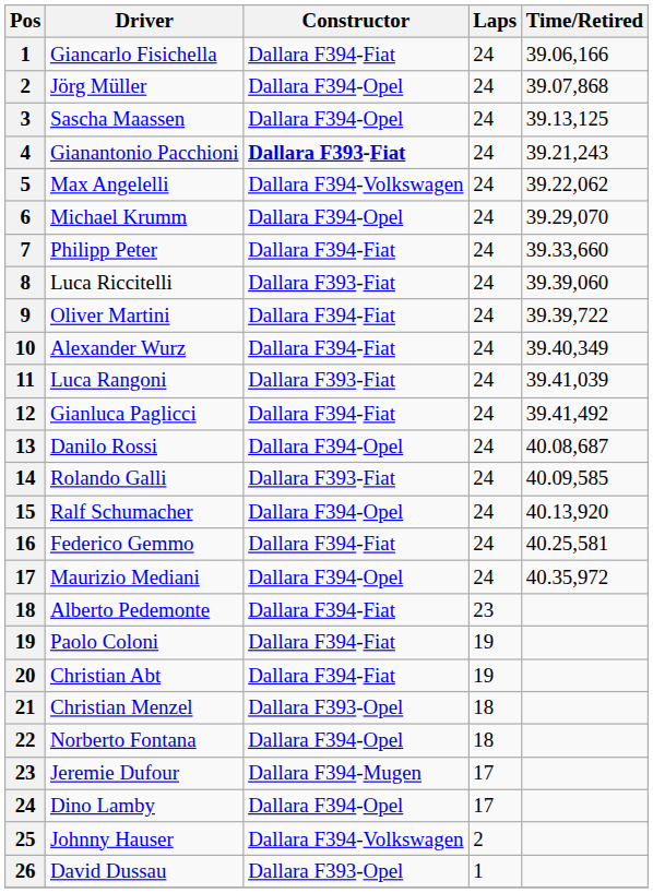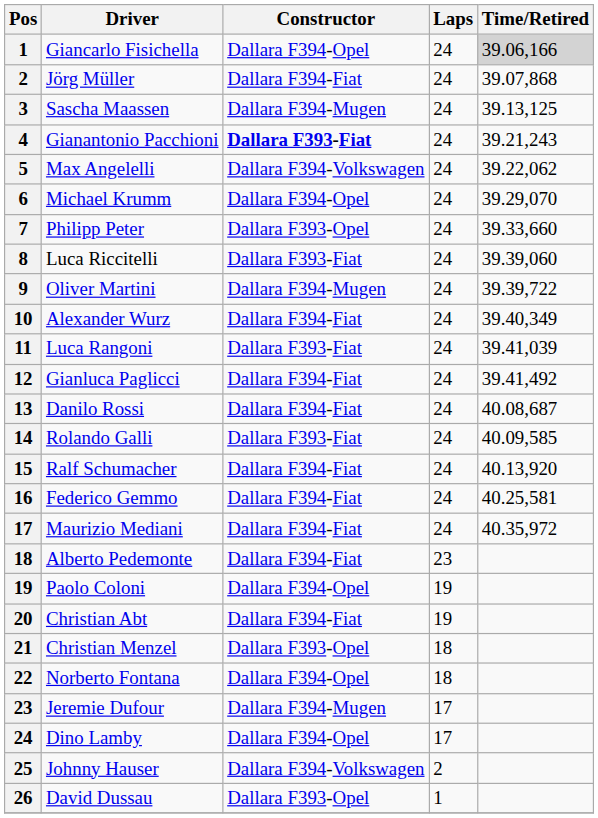Giancarlo Fisichella | Constructor: Dallara F394-Fiat -> Dallara F394-Opel
Giancarlo Fisichella | Time/Retired: no background -> lightgrey background
Jörg Müller | Constructor: Dallara F394-Opel -> Dallara F394-Fiat
Sascha Maassen | Constructor: Dallara F394-Opel -> Dallara F394-Mugen
Philipp Peter | Constructor: Dallara F394-Fiat -> Dallara F393-Opel
Oliver Martini | Constructor: Dallara F394-Fiat -> Dallara F394-Mugen
Danilo Rossi | Constructor: Dallara F394-Opel -> Dallara F394-Fiat
Ralf Schumacher | Constructor: Dallara F394-Opel -> Dallara F394-Fiat
Maurizio Mediani | Constructor: Dallara F394-Opel -> Dallara F394-Fiat
Paolo Coloni | Constructor: Dallara F394-Fiat -> Dallara F394-Opel
